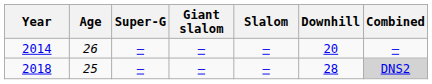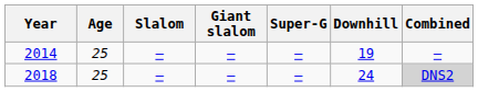columns swapped: Slalom <-> Super-G
2014 | Age: 26 -> 25
2014 | Downhill: 20 -> 19
2018 | Downhill: 28 -> 24
